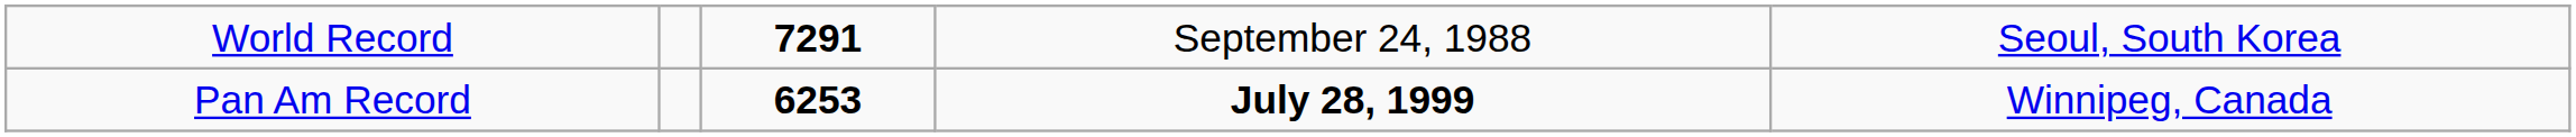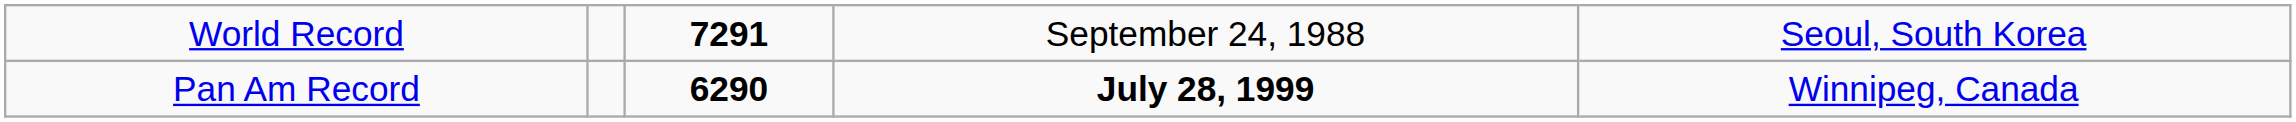Pan Am Record | column 3: 6253 -> 6290
